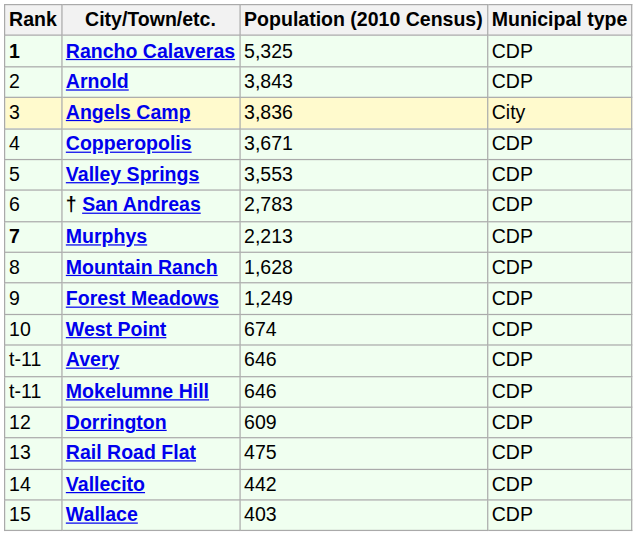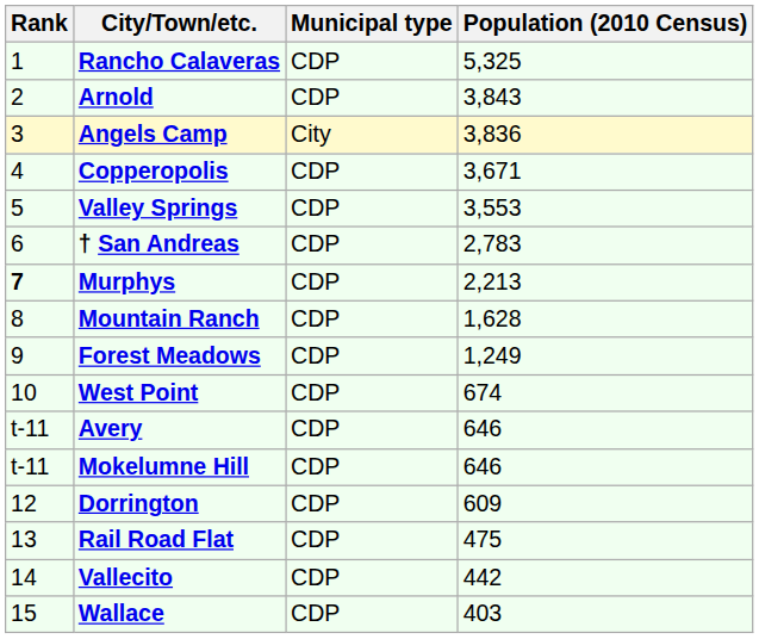columns swapped: Municipal type <-> Population (2010 Census)
Rancho Calaveras | Rank: bold -> normal
